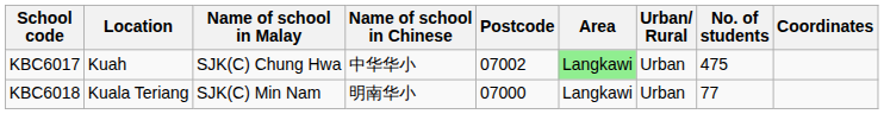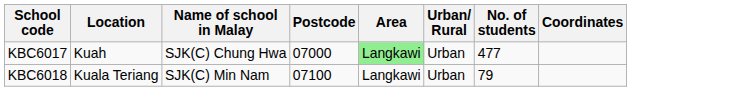- column: Name of school in Chinese | 中华华小 | 明南华小
KBC6017 | Postcode: 07002 -> 07000
KBC6017 | No. of students: 475 -> 477
KBC6018 | Postcode: 07000 -> 07100
KBC6018 | No. of students: 77 -> 79
